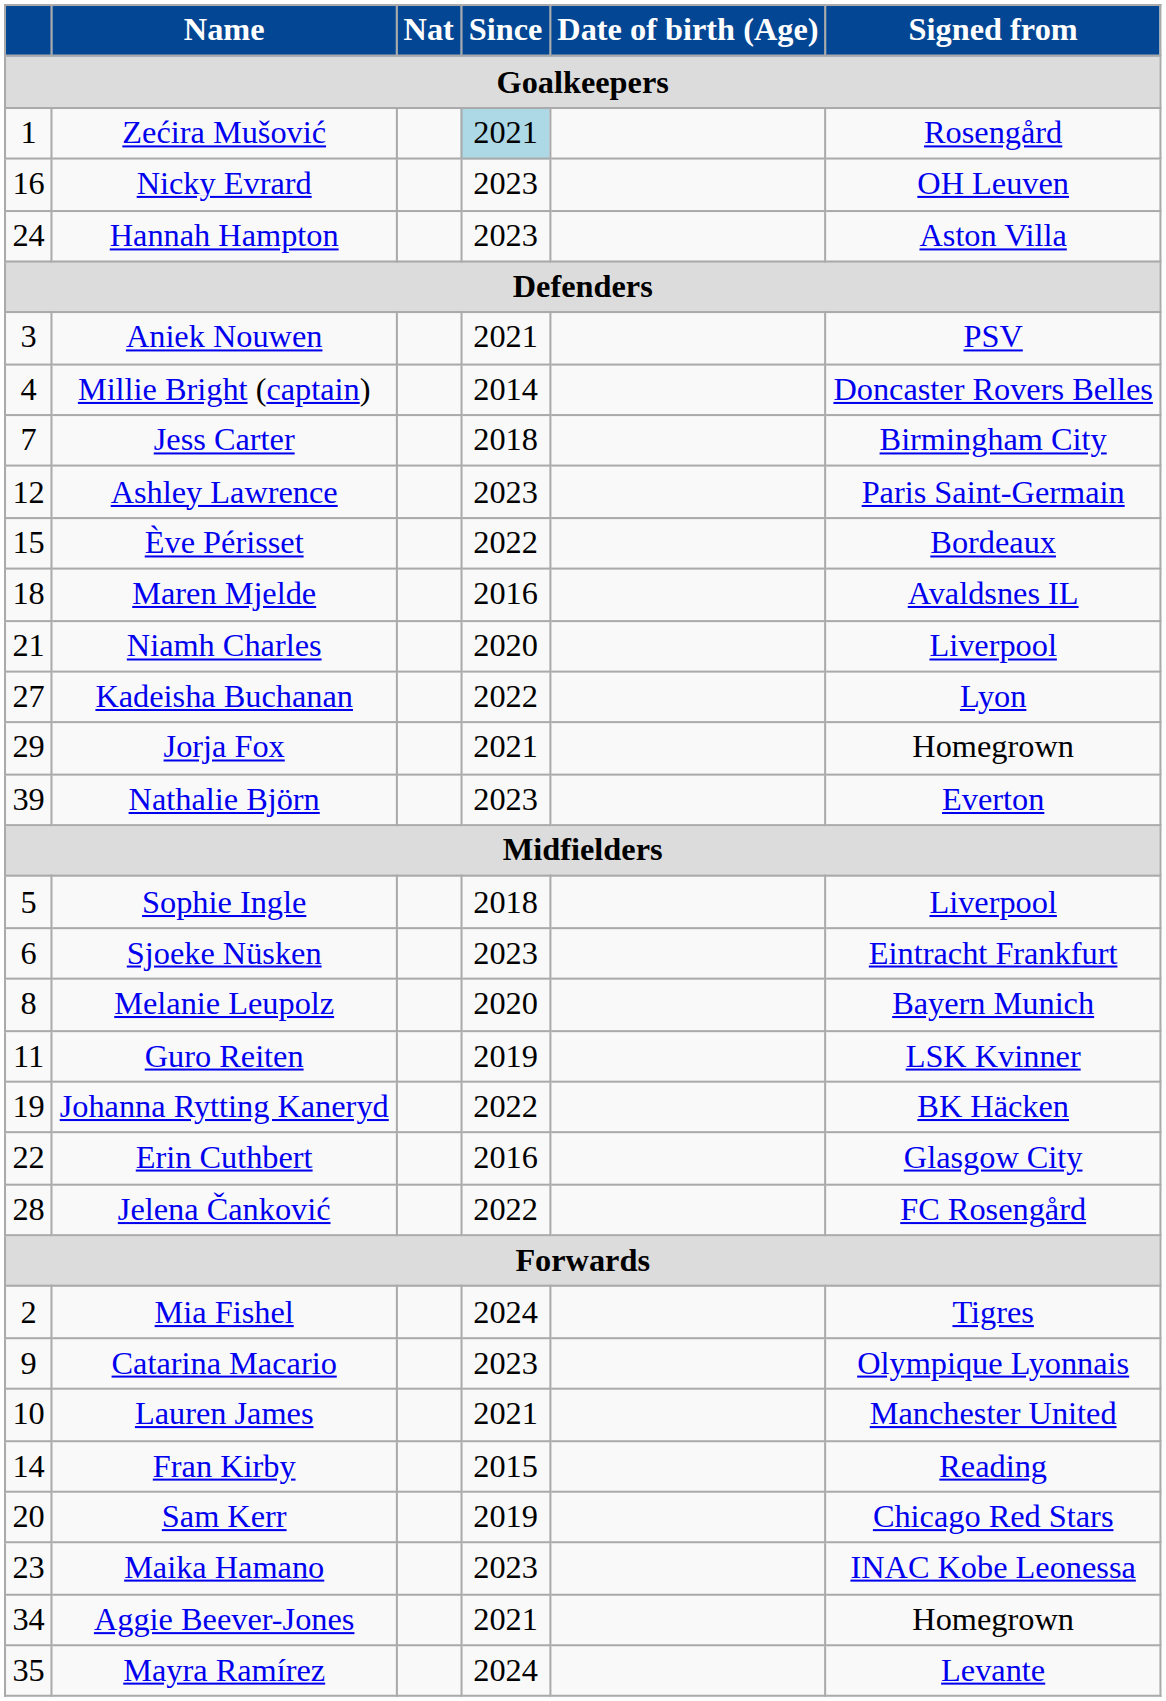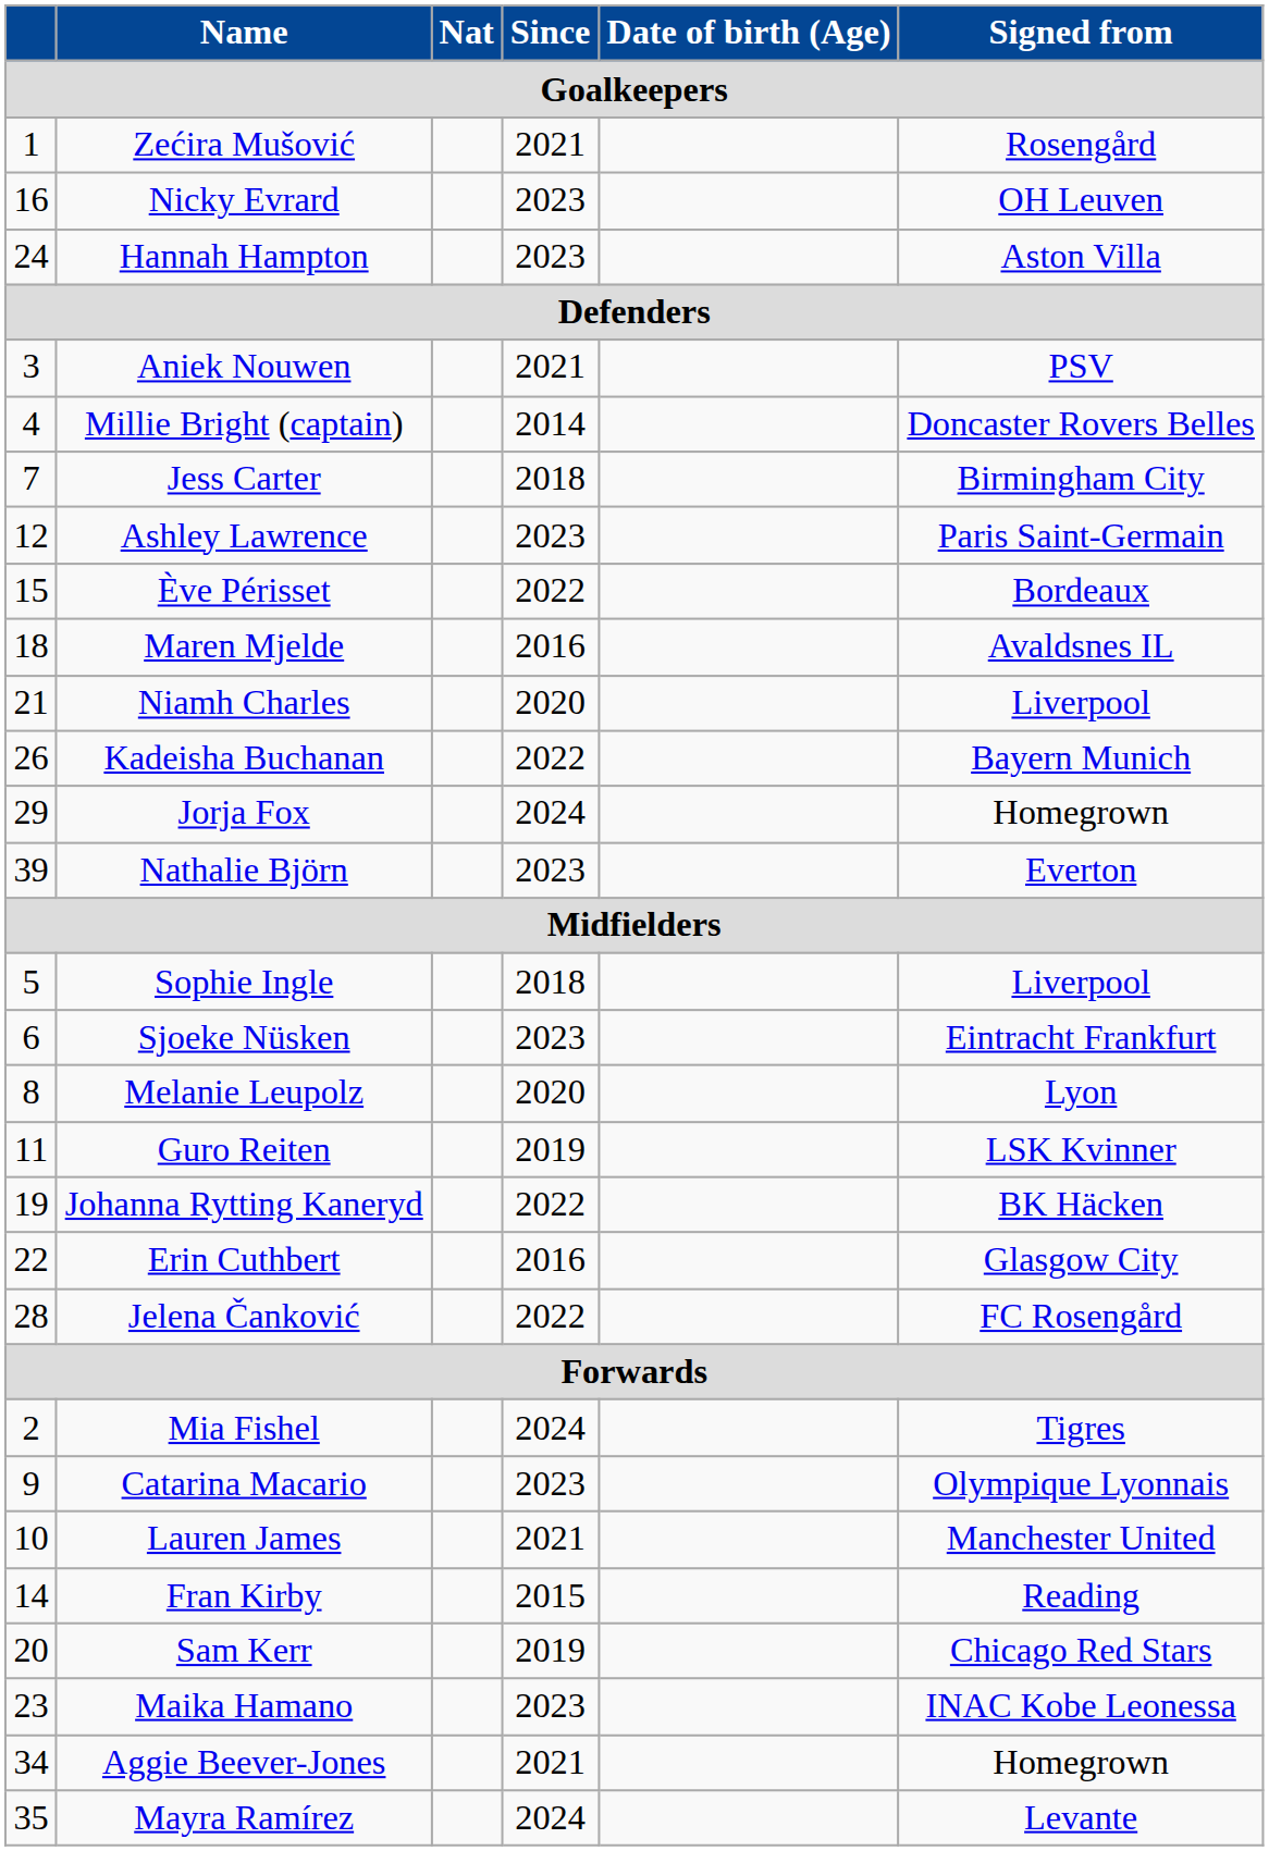Zećira Mušović | Since / Goalkeepers: lightblue background -> no background
Kadeisha Buchanan | Goalkeepers: 27 -> 26
Kadeisha Buchanan | Signed from / Goalkeepers: Lyon -> Bayern Munich
Jorja Fox | Since / Goalkeepers: 2021 -> 2024
Melanie Leupolz | Signed from / Goalkeepers: Bayern Munich -> Lyon
